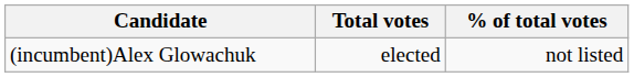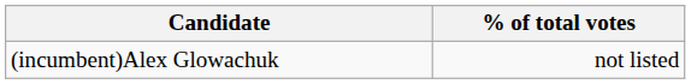- column: Total votes | elected
